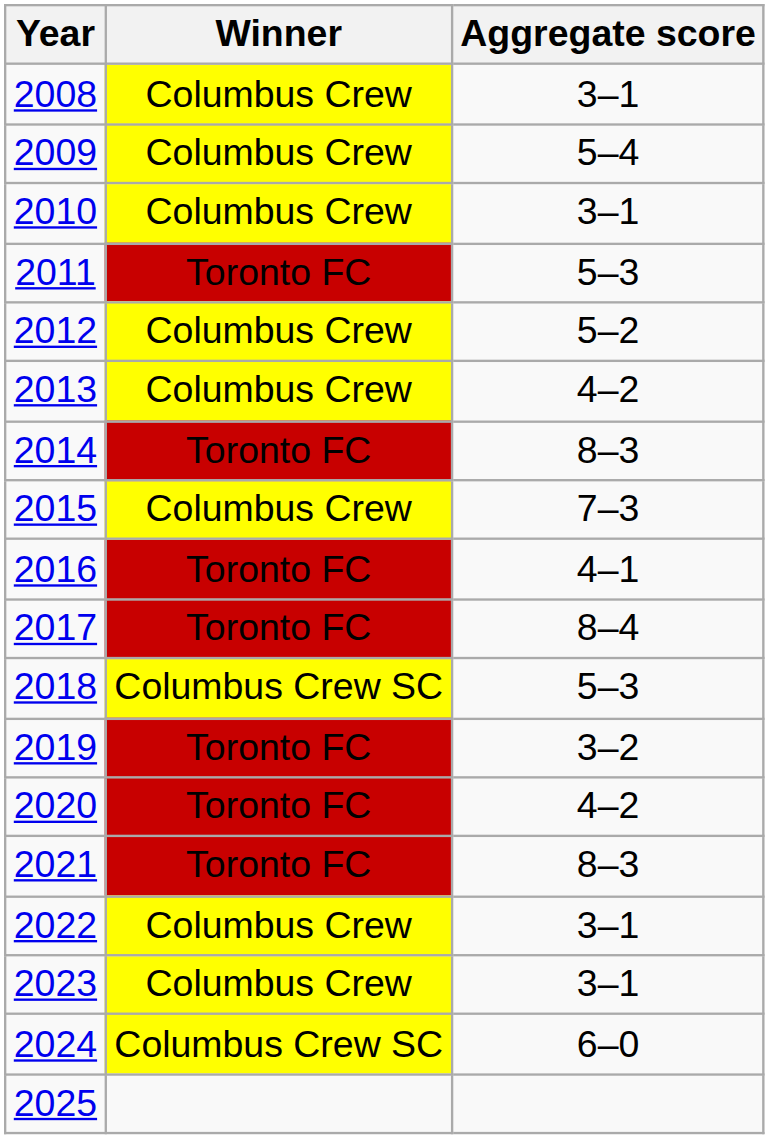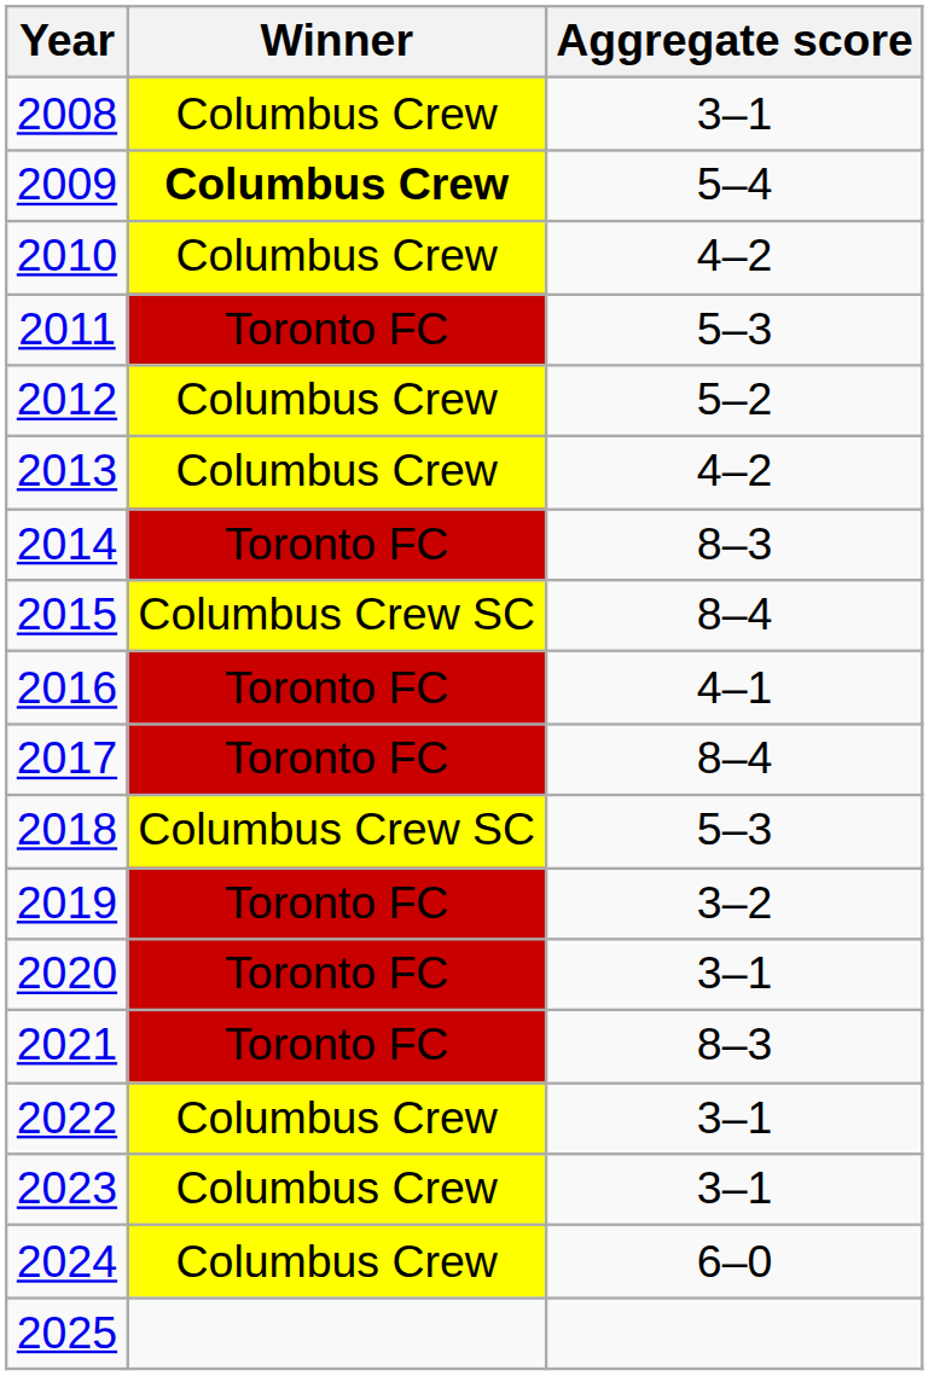2009 | Winner: normal -> bold
2010 | Aggregate score: 3–1 -> 4–2
2015 | Winner: Columbus Crew -> Columbus Crew SC
2015 | Aggregate score: 7–3 -> 8–4
2020 | Aggregate score: 4–2 -> 3–1
2024 | Winner: Columbus Crew SC -> Columbus Crew
